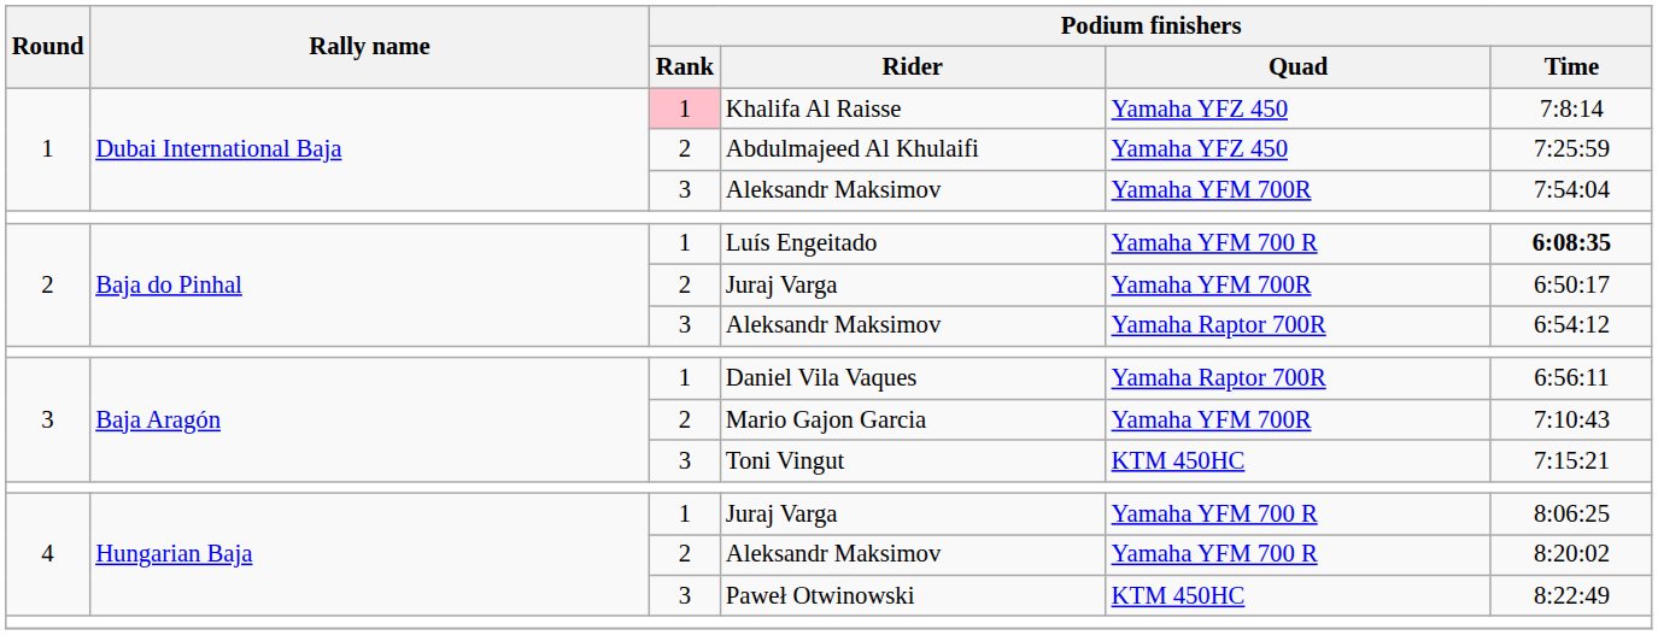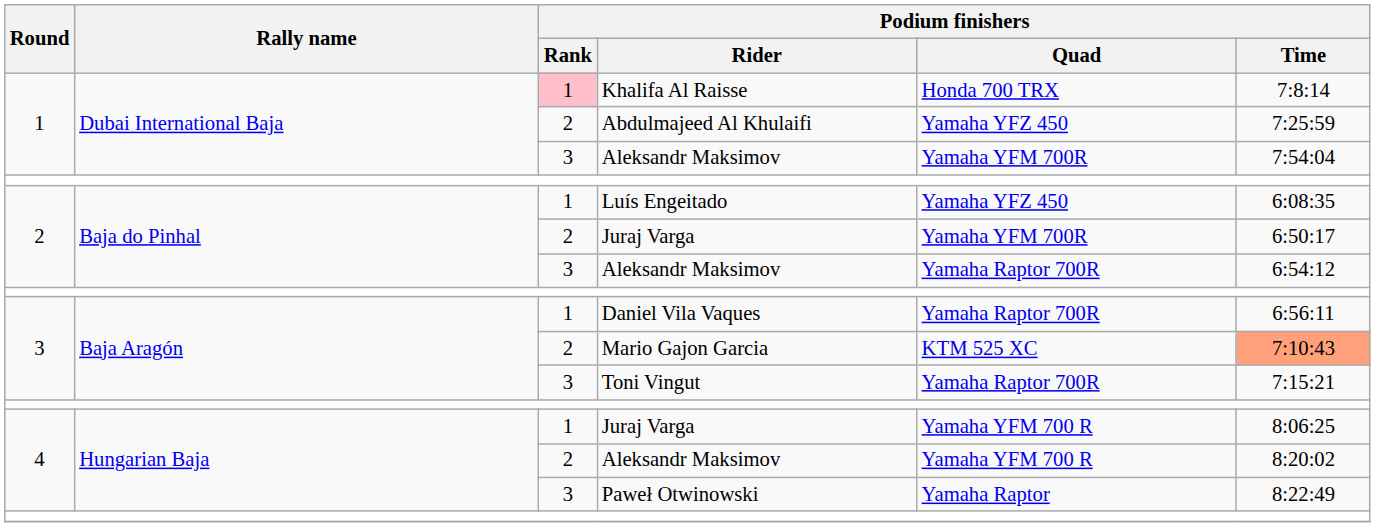Khalifa Al Raisse | Podium finishers / Quad: Yamaha YFZ 450 -> Honda 700 TRX
Luís Engeitado | Podium finishers / Quad: Yamaha YFM 700 R -> Yamaha YFZ 450
Luís Engeitado | Podium finishers / Time: bold -> normal
Mario Gajon Garcia | Podium finishers / Quad: Yamaha YFM 700R -> KTM 525 XC
Mario Gajon Garcia | Podium finishers / Time: no background -> lightsalmon background
Toni Vingut | Podium finishers / Quad: KTM 450HC -> Yamaha Raptor 700R
Paweł Otwinowski | Podium finishers / Quad: KTM 450HC -> Yamaha Raptor
